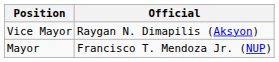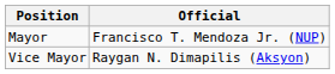rows swapped: Mayor <-> Vice Mayor
